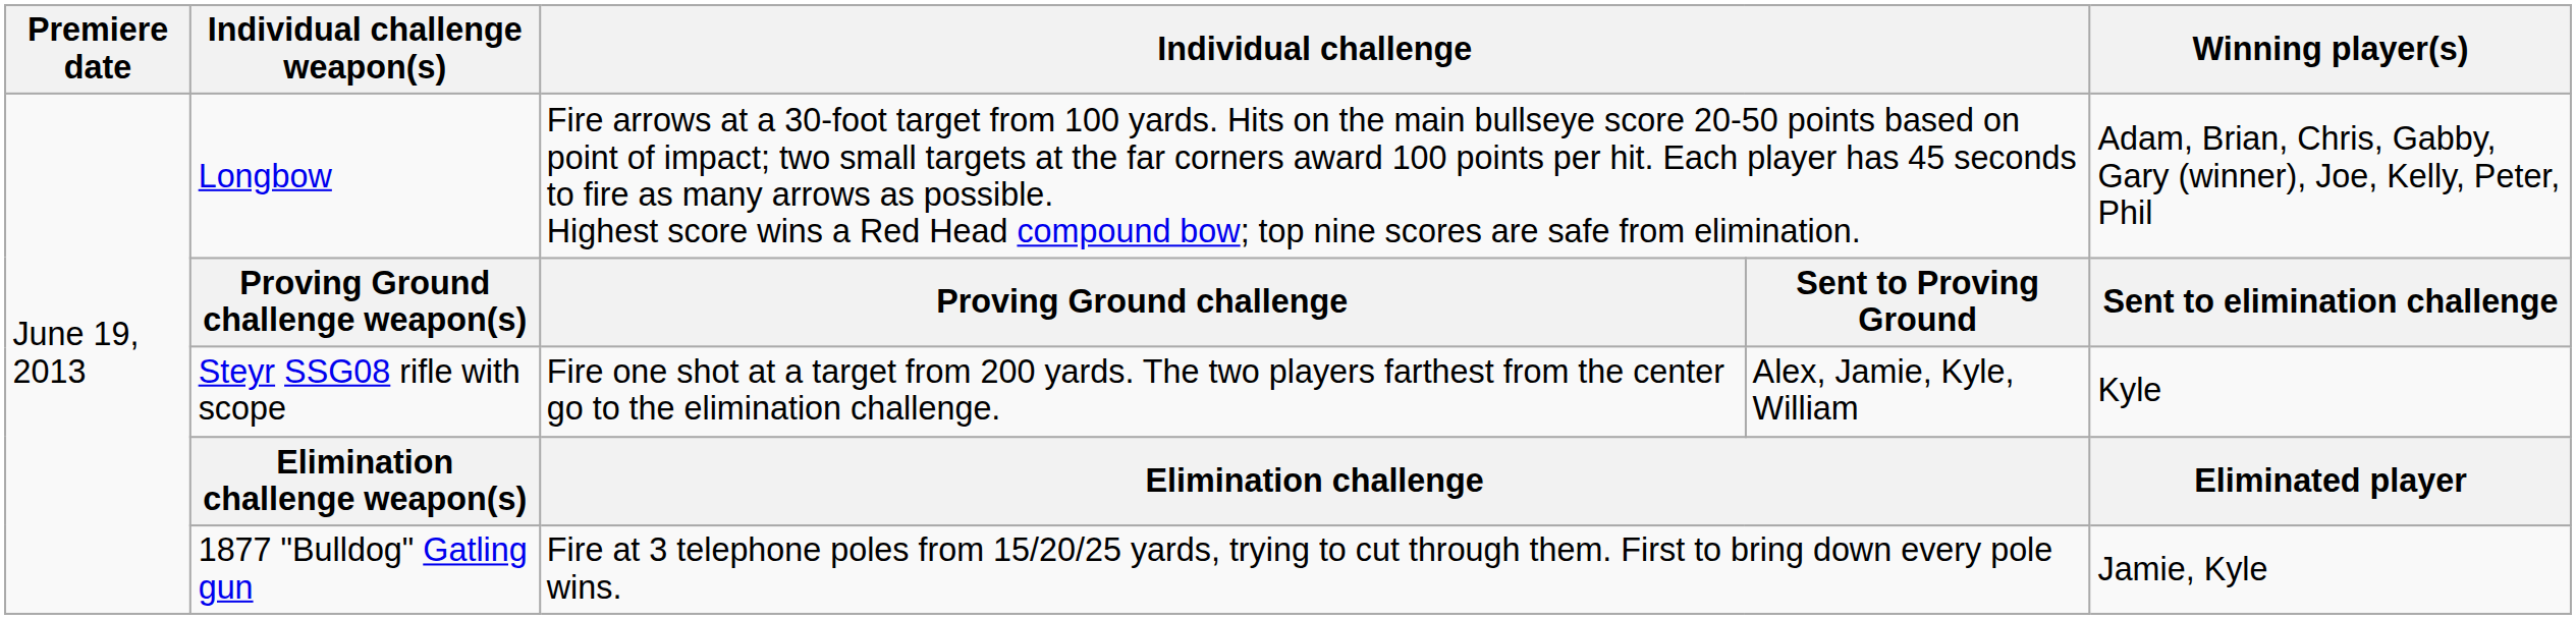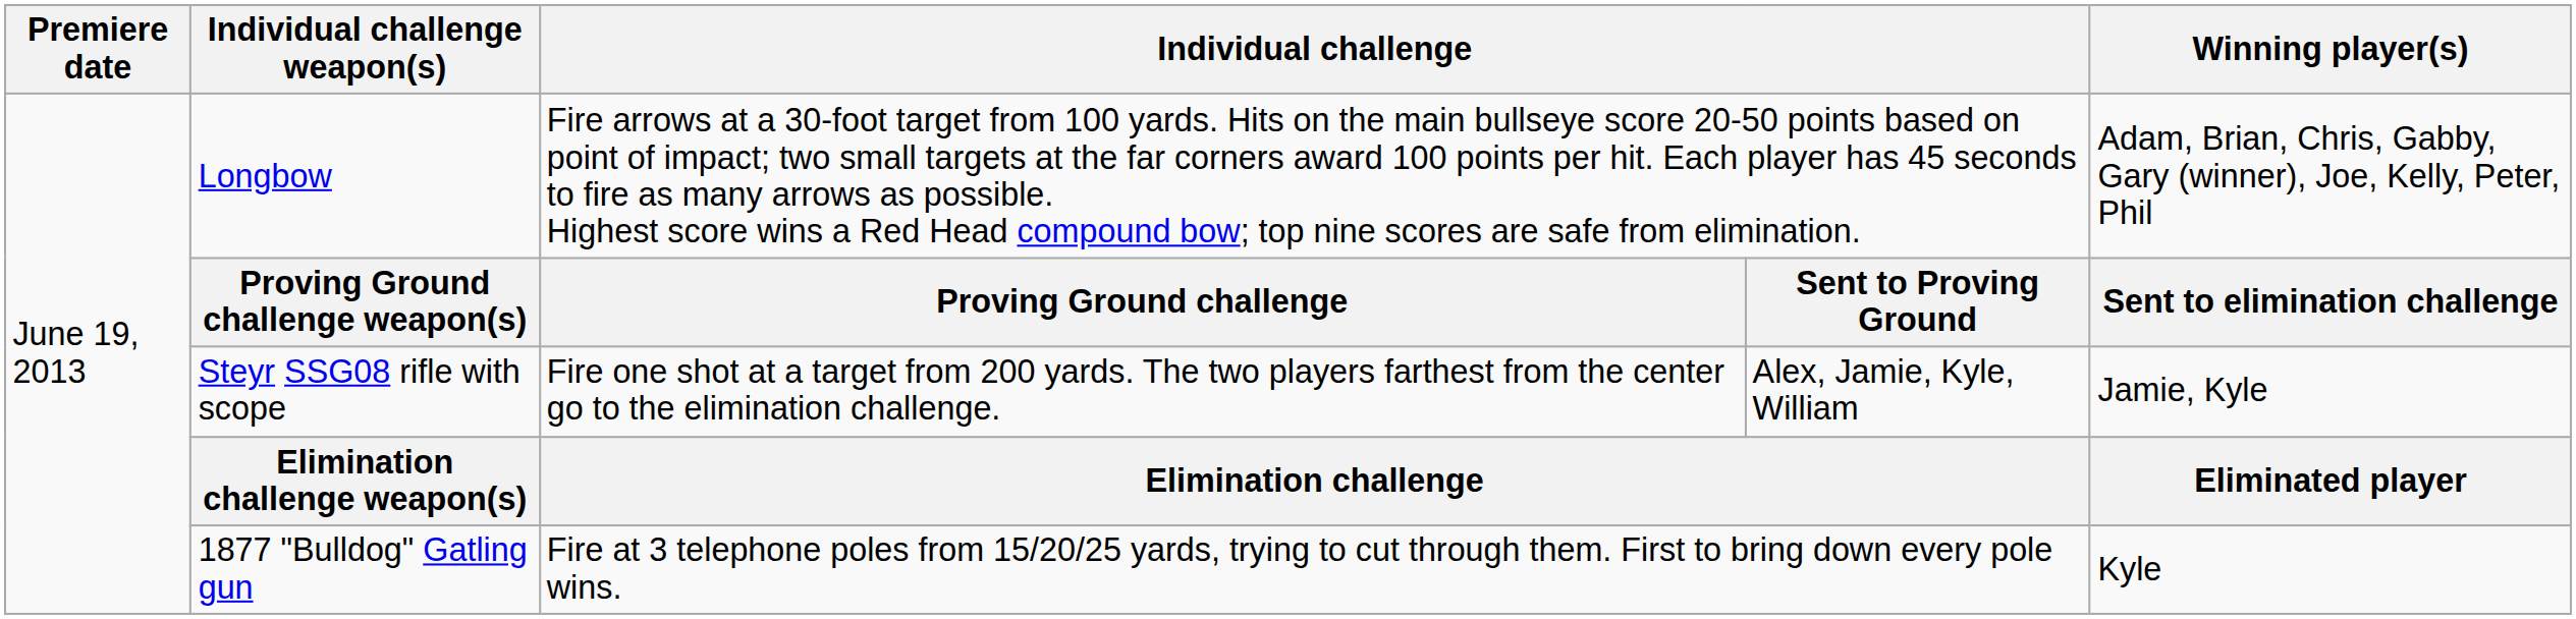Steyr SSG08 rifle with scope | Winning player(s): Kyle -> Jamie, Kyle
1877 "Bulldog" Gatling gun | Winning player(s): Jamie, Kyle -> Kyle
